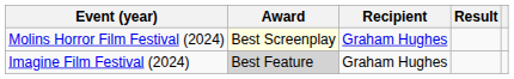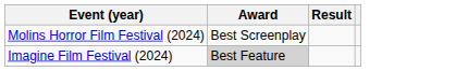- column: Recipient | Graham Hughes | Graham Hughes
Molins Horror Film Festival (2024) | Award: lightyellow background -> no background
